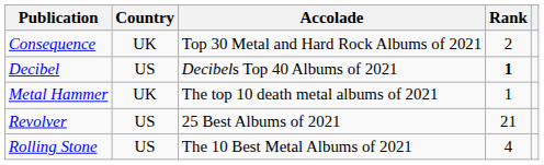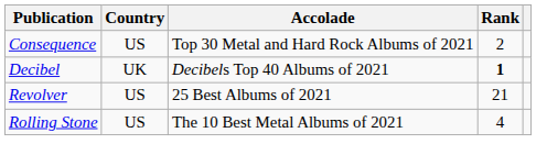Consequence | Country: UK -> US
Decibel | Country: US -> UK
- row: Metal Hammer | UK | The top 10 death metal albums of 2021 | 1
